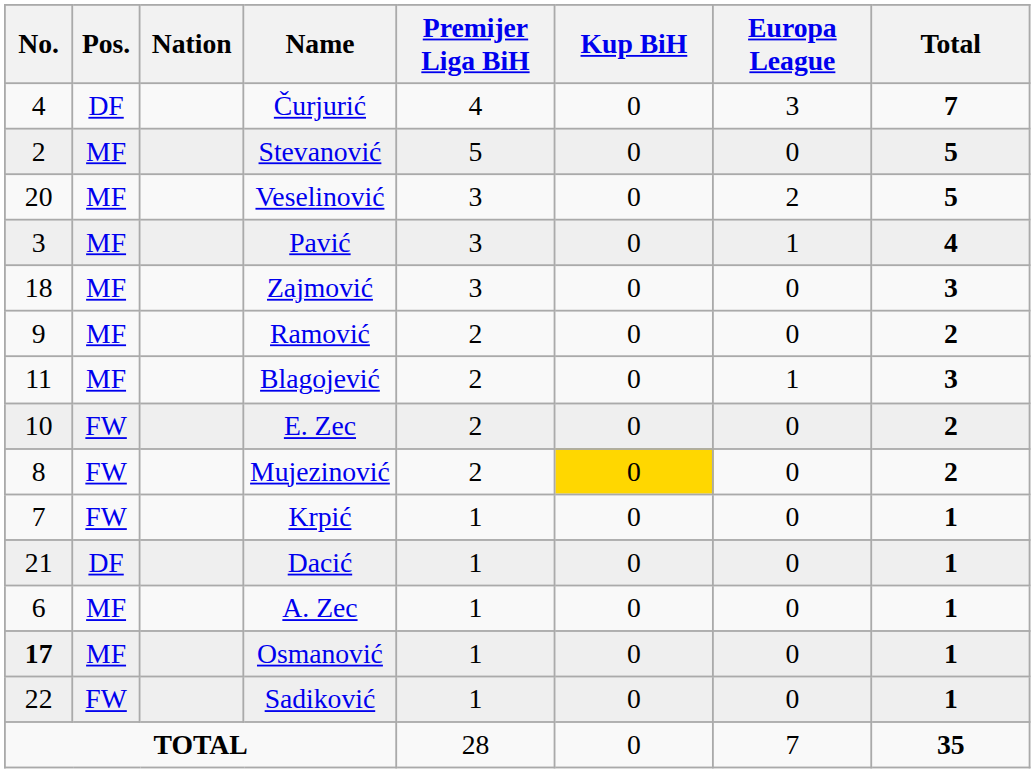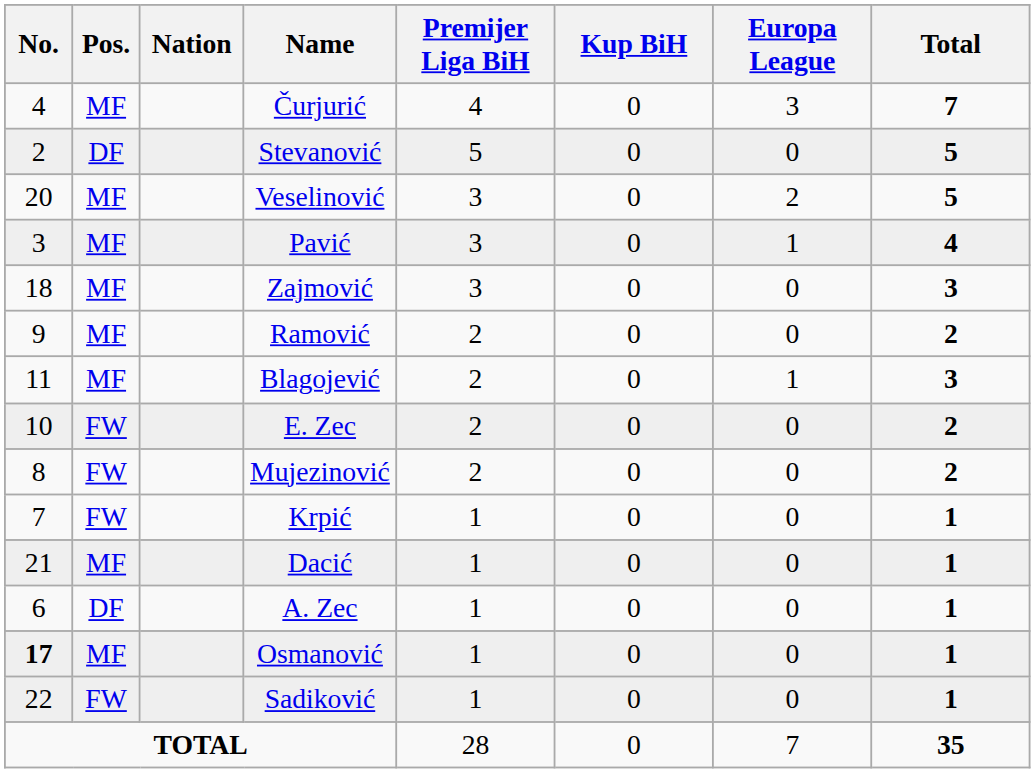Čurjurić | Pos.: DF -> MF
Stevanović | Pos.: MF -> DF
Mujezinović | Kup BiH: gold background -> no background
Dacić | Pos.: DF -> MF
A. Zec | Pos.: MF -> DF
